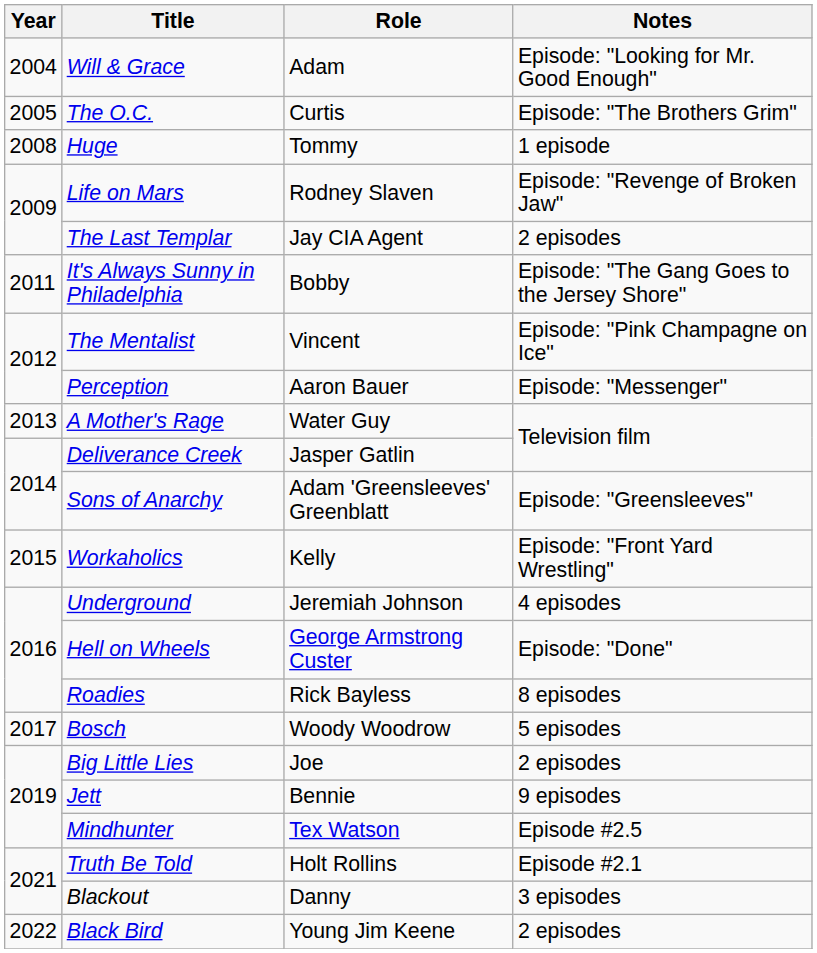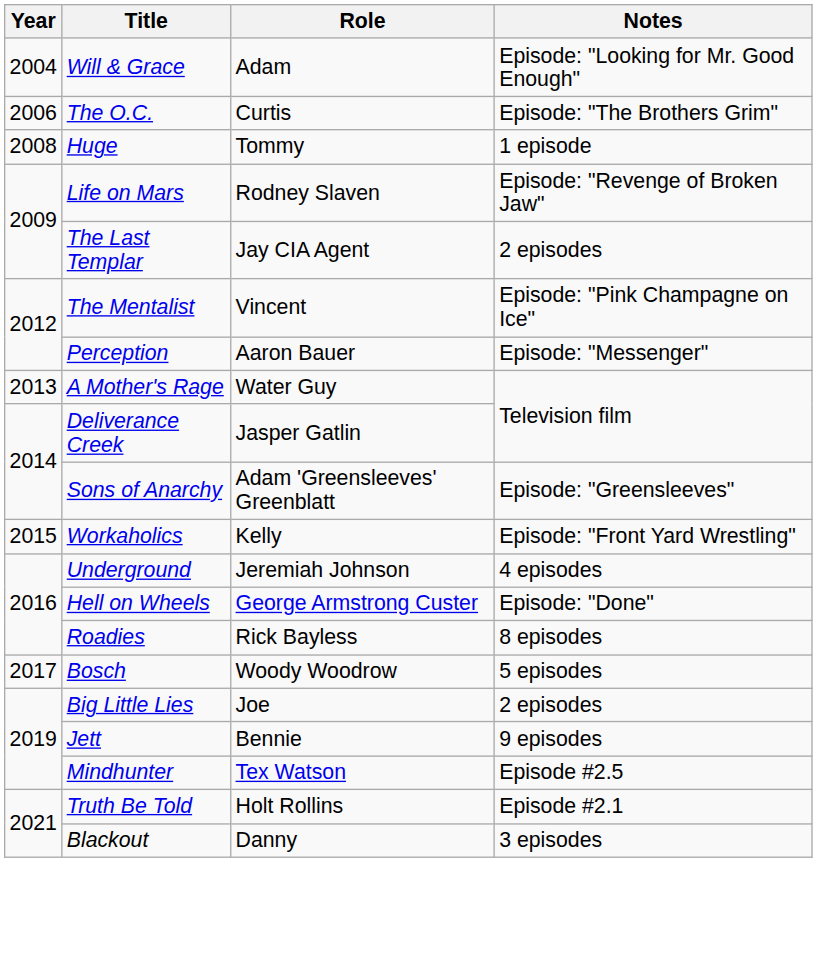The O.C. | Year: 2005 -> 2006
- row: 2011 | It's Always Sunny in Philadelphia | Bobby | Episode: "The Gang Goes to the Jersey Shore"
- row: 2022 | Black Bird | Young Jim Keene | 2 episodes
